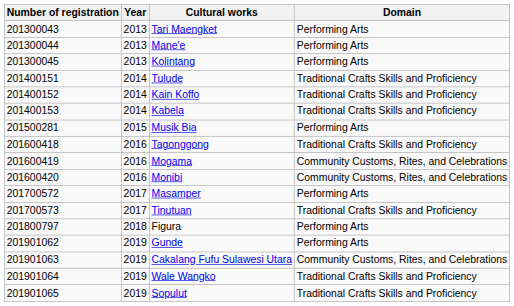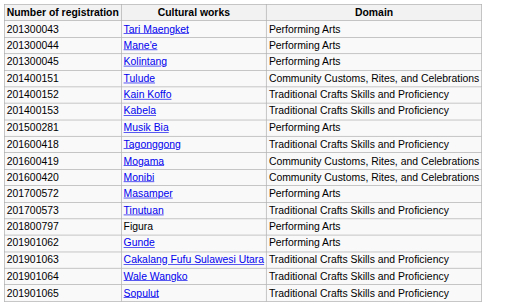- column: Year | 2013 | 2013 | 2013 | 2014 | 2014 | 2014 | 2015 | 2016 | 2016 | 2016 | 2017 | 2017 | 2018 | 2019 | 2019 | 2019 | 2019
Tulude | Domain: Traditional Crafts Skills and Proficiency -> Community Customs, Rites, and Celebrations
Cakalang Fufu Sulawesi Utara | Domain: Community Customs, Rites, and Celebrations -> Traditional Crafts Skills and Proficiency
